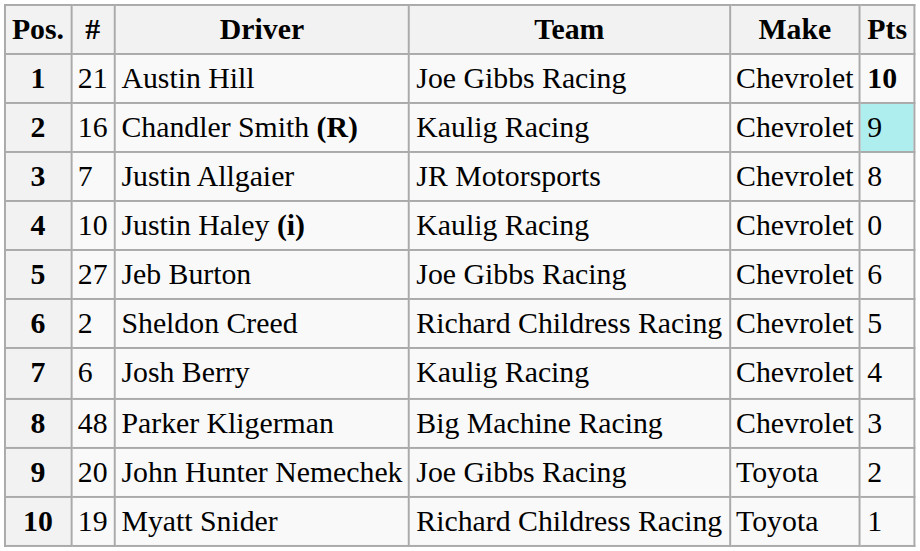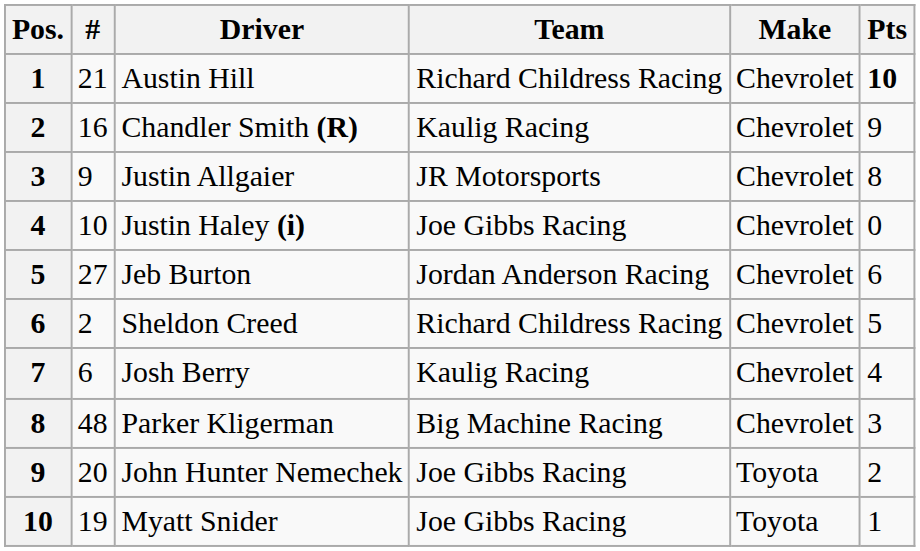Austin Hill | Team: Joe Gibbs Racing -> Richard Childress Racing
Chandler Smith (R) | Pts: paleturquoise background -> no background
Justin Allgaier | #: 7 -> 9
Justin Haley (i) | Team: Kaulig Racing -> Joe Gibbs Racing
Jeb Burton | Team: Joe Gibbs Racing -> Jordan Anderson Racing
Myatt Snider | Team: Richard Childress Racing -> Joe Gibbs Racing
